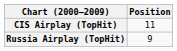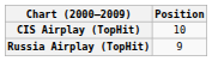CIS Airplay (TopHit) | Position: 11 -> 10
